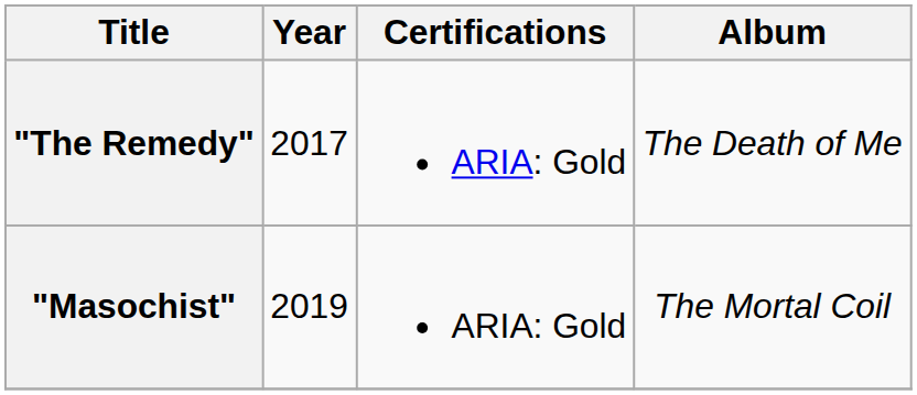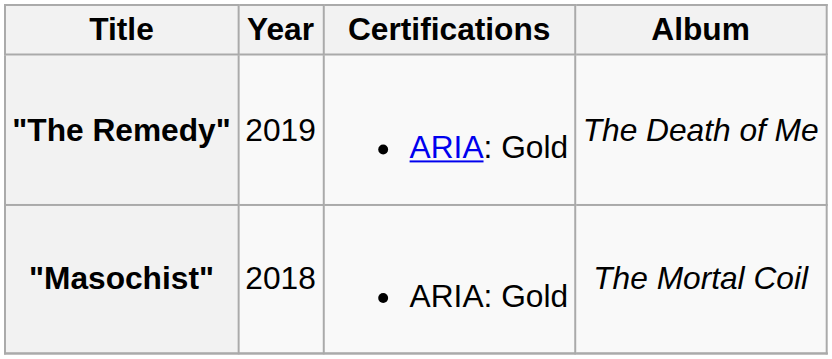"The Remedy" | Year: 2017 -> 2019
"Masochist" | Year: 2019 -> 2018
